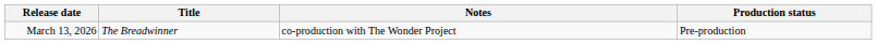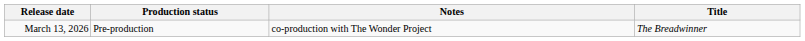columns swapped: Title <-> Production status
